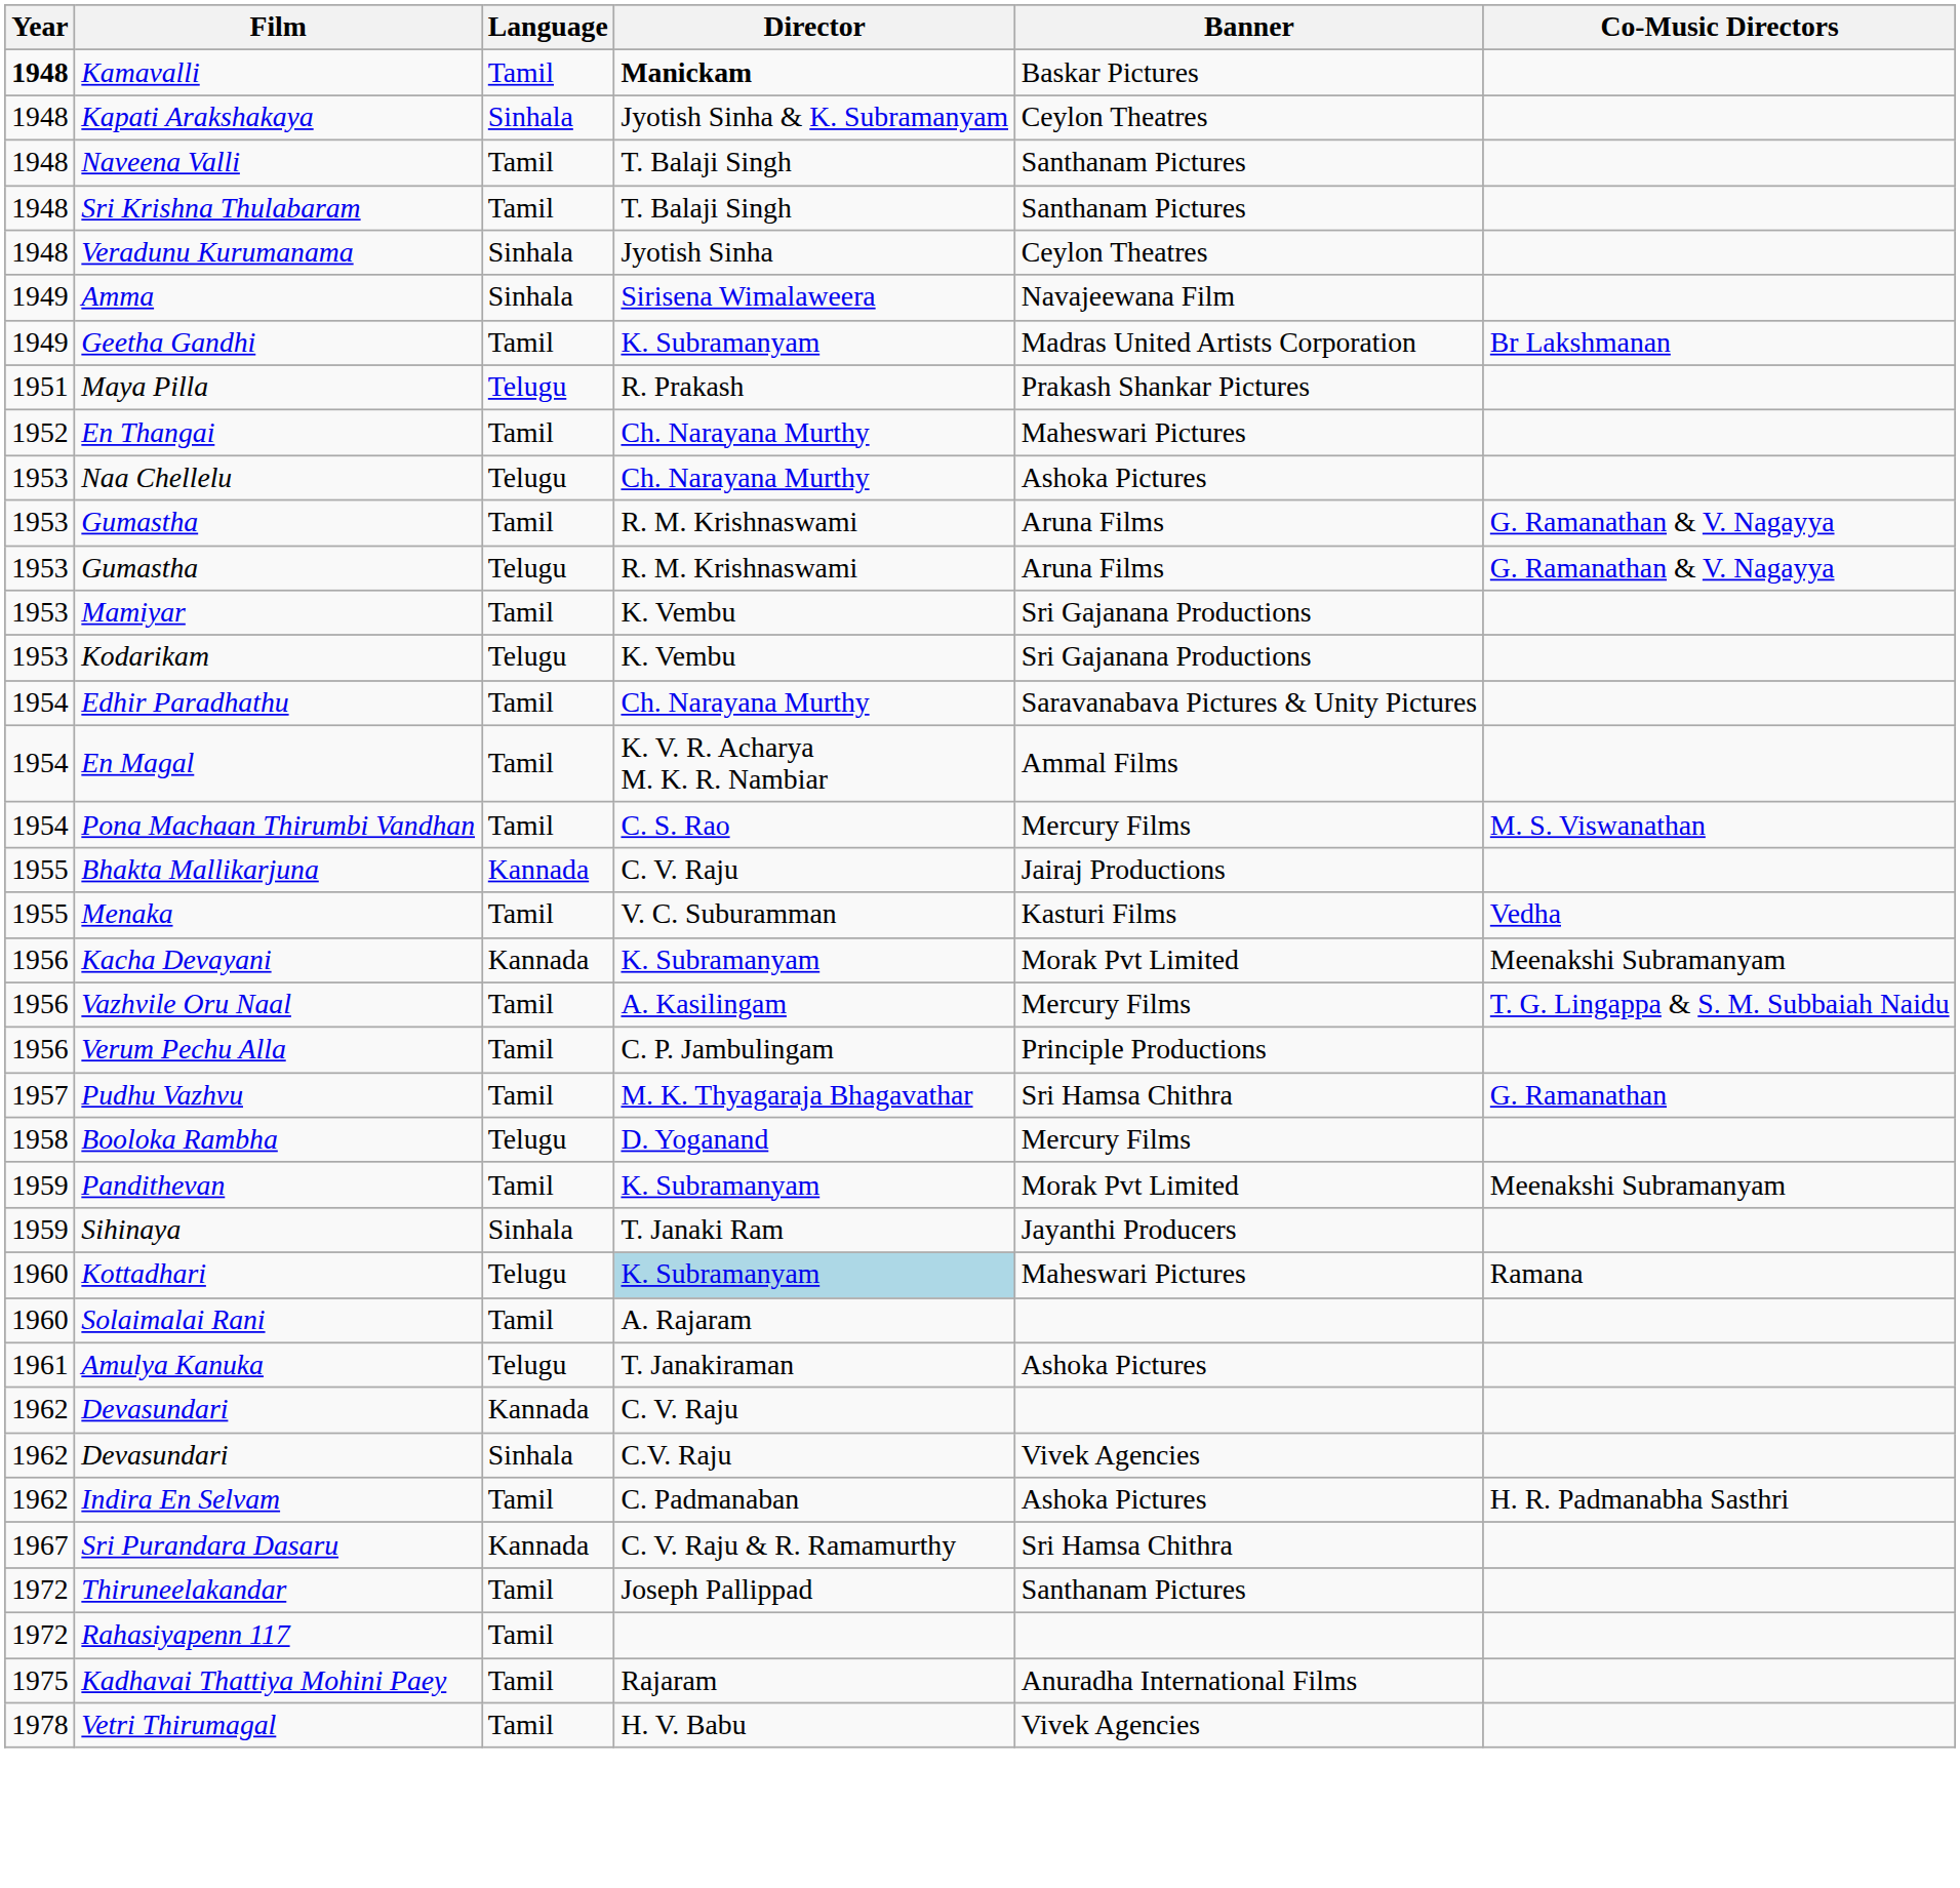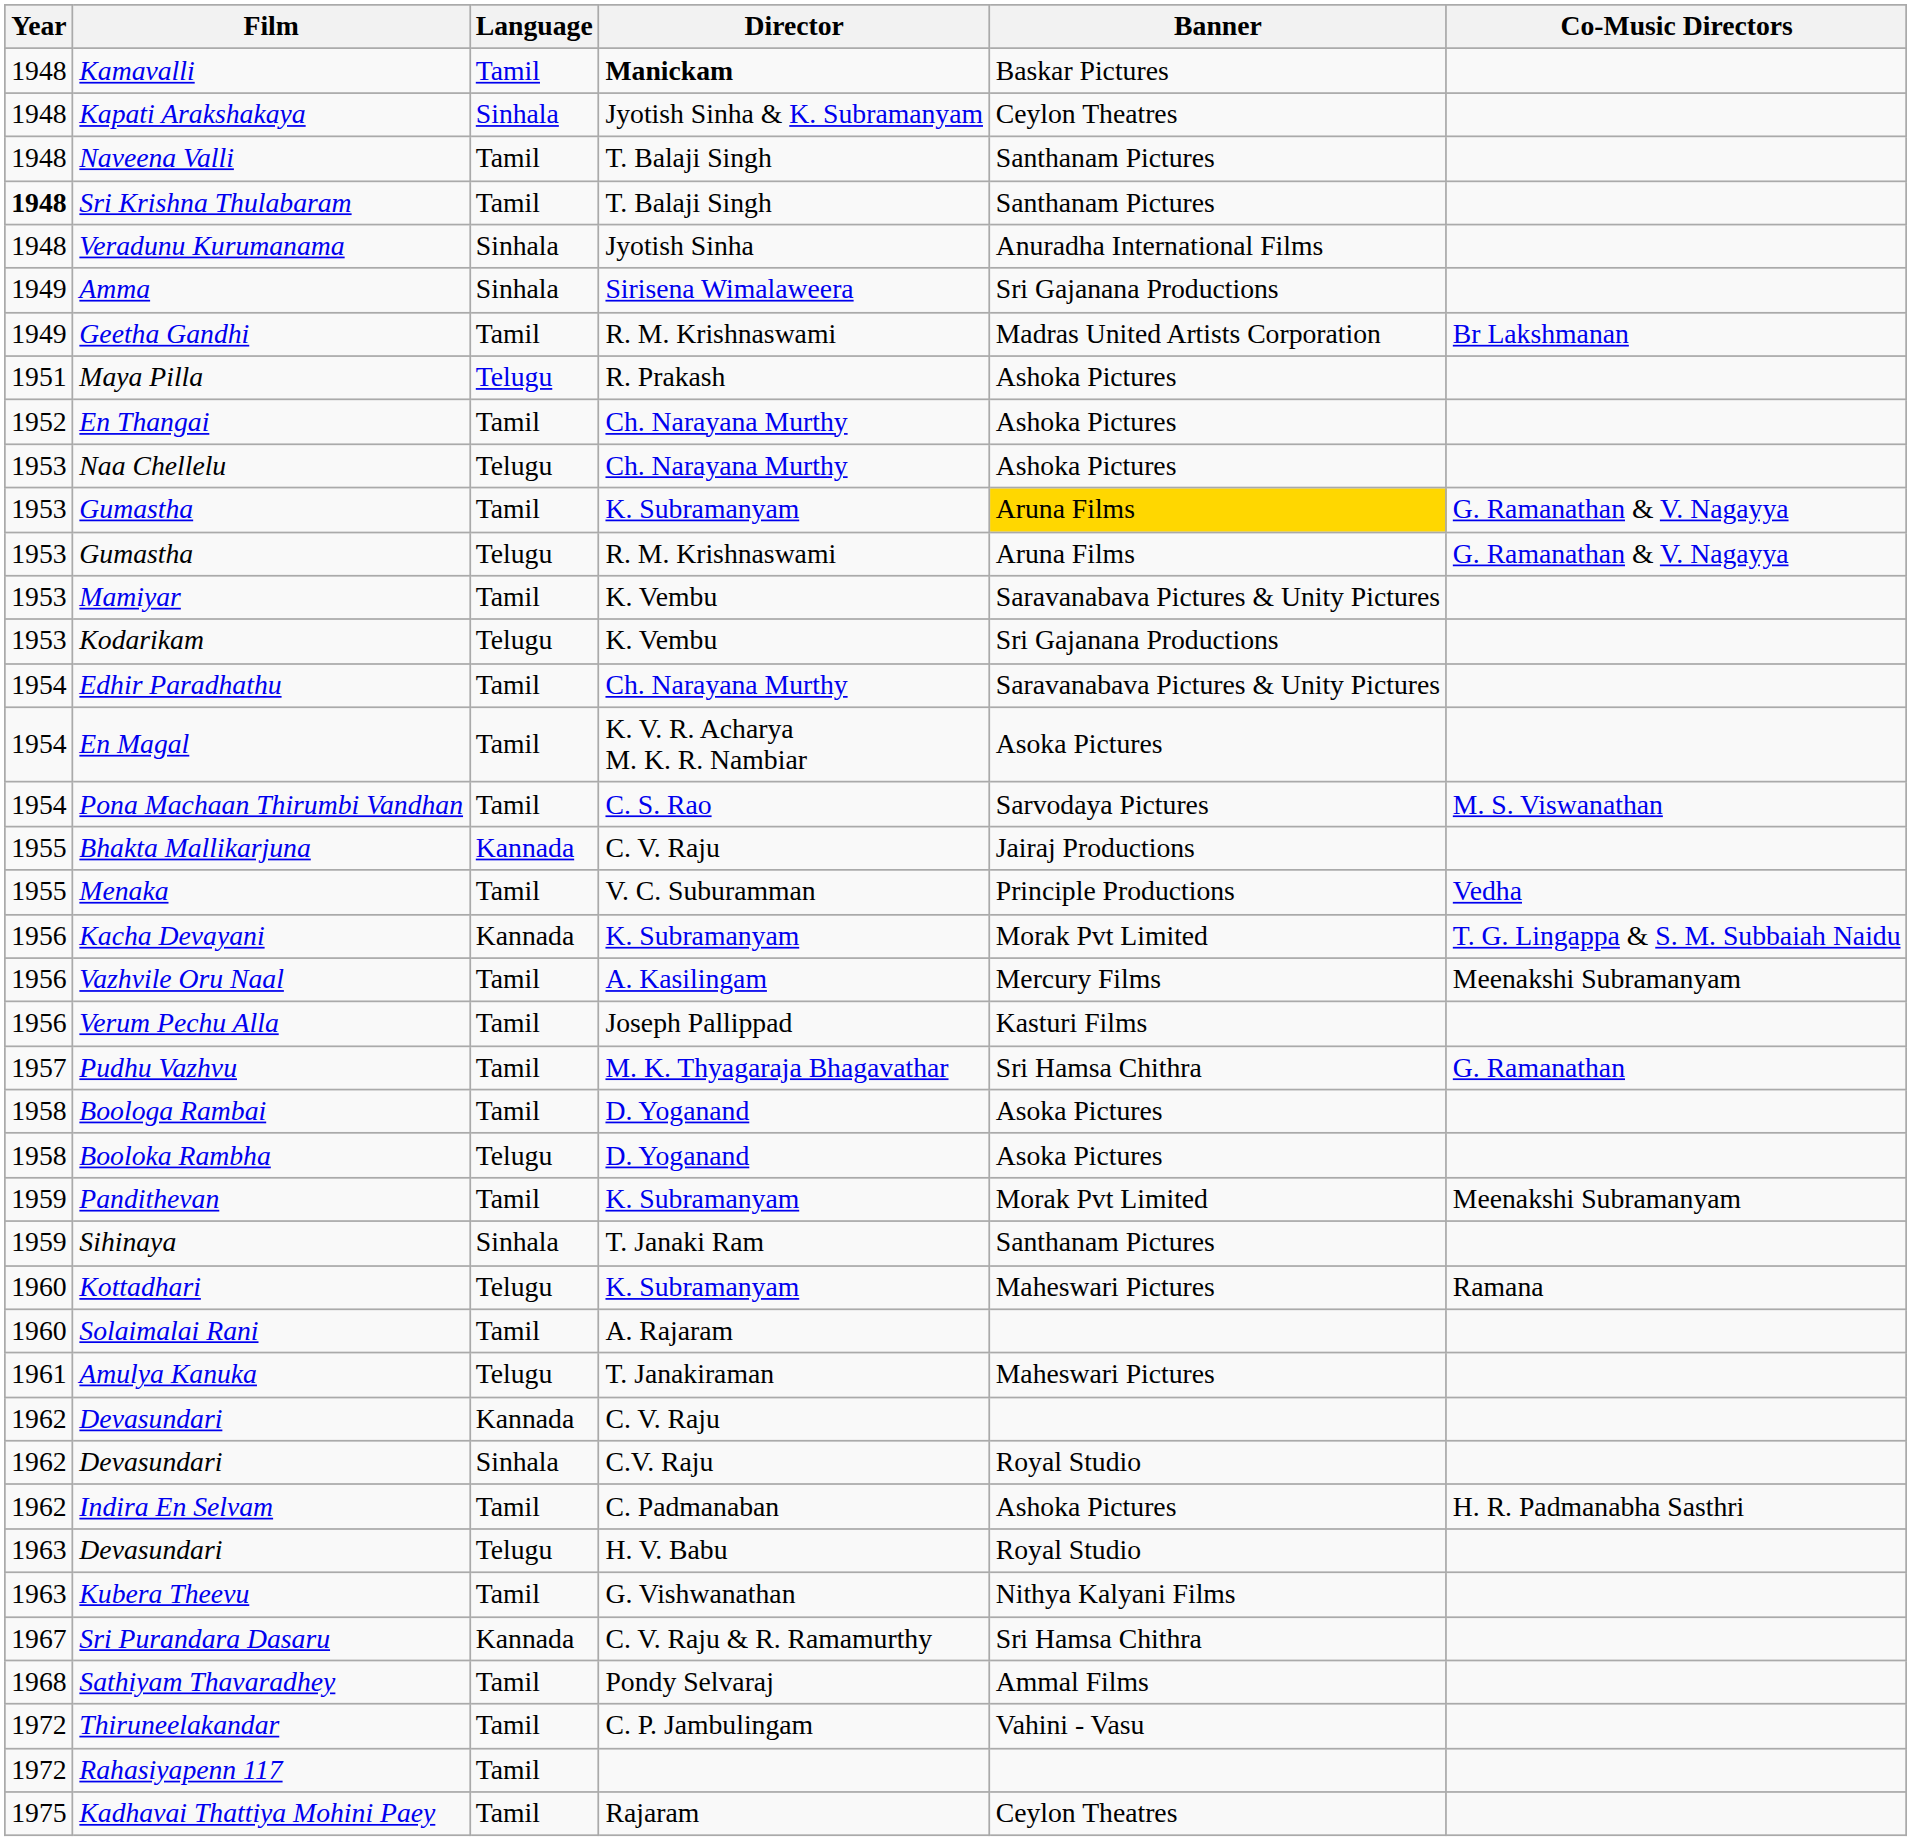Kamavalli | Year: bold -> normal
Sri Krishna Thulabaram | Year: normal -> bold
Veradunu Kurumanama | Banner: Ceylon Theatres -> Anuradha International Films
Amma | Banner: Navajeewana Film -> Sri Gajanana Productions
Geetha Gandhi | Director: K. Subramanyam -> R. M. Krishnaswami
Maya Pilla | Banner: Prakash Shankar Pictures -> Ashoka Pictures
En Thangai | Banner: Maheswari Pictures -> Ashoka Pictures
Gumastha / Tamil | Director: R. M. Krishnaswami -> K. Subramanyam
Gumastha / Tamil | Banner: no background -> gold background
Mamiyar | Banner: Sri Gajanana Productions -> Saravanabava Pictures & Unity Pictures
En Magal | Banner: Ammal Films -> Asoka Pictures
Pona Machaan Thirumbi Vandhan | Banner: Mercury Films -> Sarvodaya Pictures
Menaka | Banner: Kasturi Films -> Principle Productions
Kacha Devayani | Co-Music Directors: Meenakshi Subramanyam -> T. G. Lingappa & S. M. Subbaiah Naidu
Vazhvile Oru Naal | Co-Music Directors: T. G. Lingappa & S. M. Subbaiah Naidu -> Meenakshi Subramanyam
Verum Pechu Alla | Director: C. P. Jambulingam -> Joseph Pallippad
Verum Pechu Alla | Banner: Principle Productions -> Kasturi Films
+ row: 1958 | Boologa Rambai | Tamil | D. Yoganand | Asoka Pictures
Booloka Rambha | Banner: Mercury Films -> Asoka Pictures
Sihinaya | Banner: Jayanthi Producers -> Santhanam Pictures
Kottadhari | Director: lightblue background -> no background
Amulya Kanuka | Banner: Ashoka Pictures -> Maheswari Pictures
Devasundari / Sinhala | Banner: Vivek Agencies -> Royal Studio
+ row: 1963 | Devasundari | Telugu | H. V. Babu | Royal Studio
+ row: 1963 | Kubera Theevu | Tamil | G. Vishwanathan | Nithya Kalyani Films
+ row: 1968 | Sathiyam Thavaradhey | Tamil | Pondy Selvaraj | Ammal Films
Thiruneelakandar | Director: Joseph Pallippad -> C. P. Jambulingam
Thiruneelakandar | Banner: Santhanam Pictures -> Vahini - Vasu
Kadhavai Thattiya Mohini Paey | Banner: Anuradha International Films -> Ceylon Theatres
- row: 1978 | Vetri Thirumagal | Tamil | H. V. Babu | Vivek Agencies
